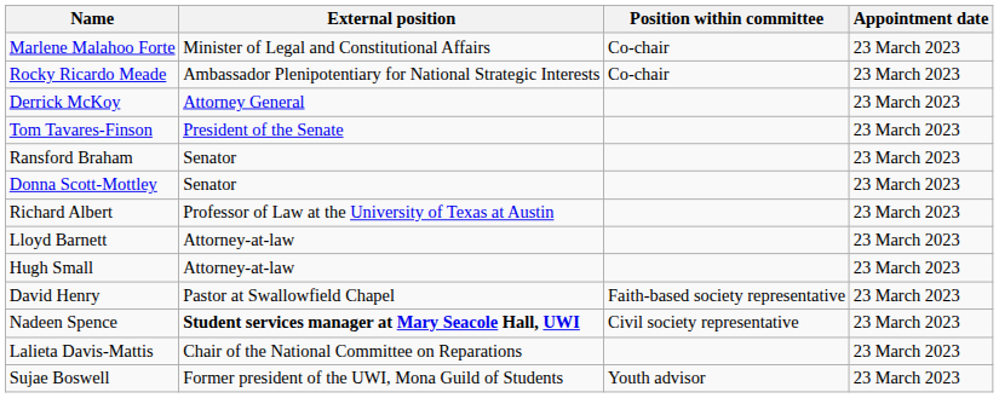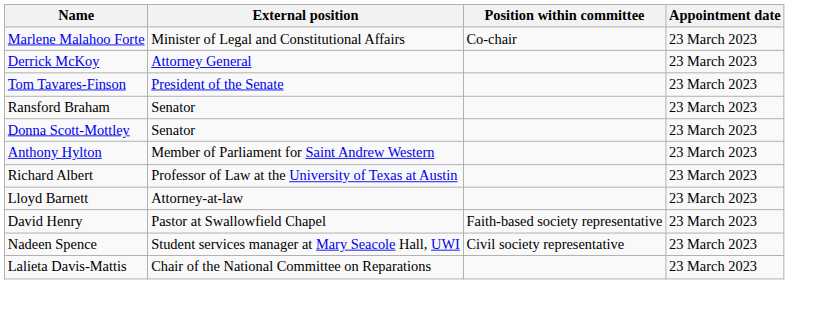- row: Rocky Ricardo Meade | Ambassador Plenipotentiary for National Strategic Interests | Co-chair | 23 March 2023
+ row: Anthony Hylton | Member of Parliament for Saint Andrew Western | 23 March 2023
- row: Hugh Small | Attorney-at-law | 23 March 2023
Nadeen Spence | External position: bold -> normal
- row: Sujae Boswell | Former president of the UWI, Mona Guild of Students | Youth advisor | 23 March 2023
